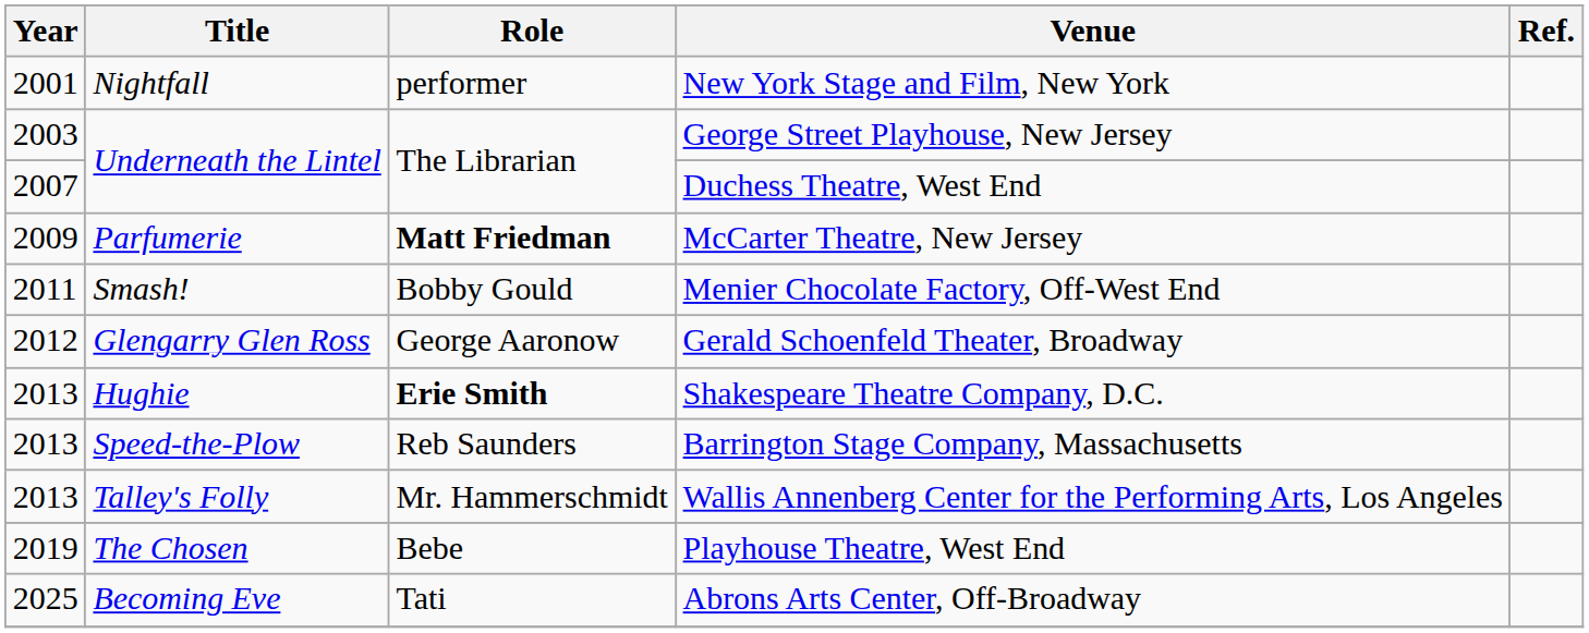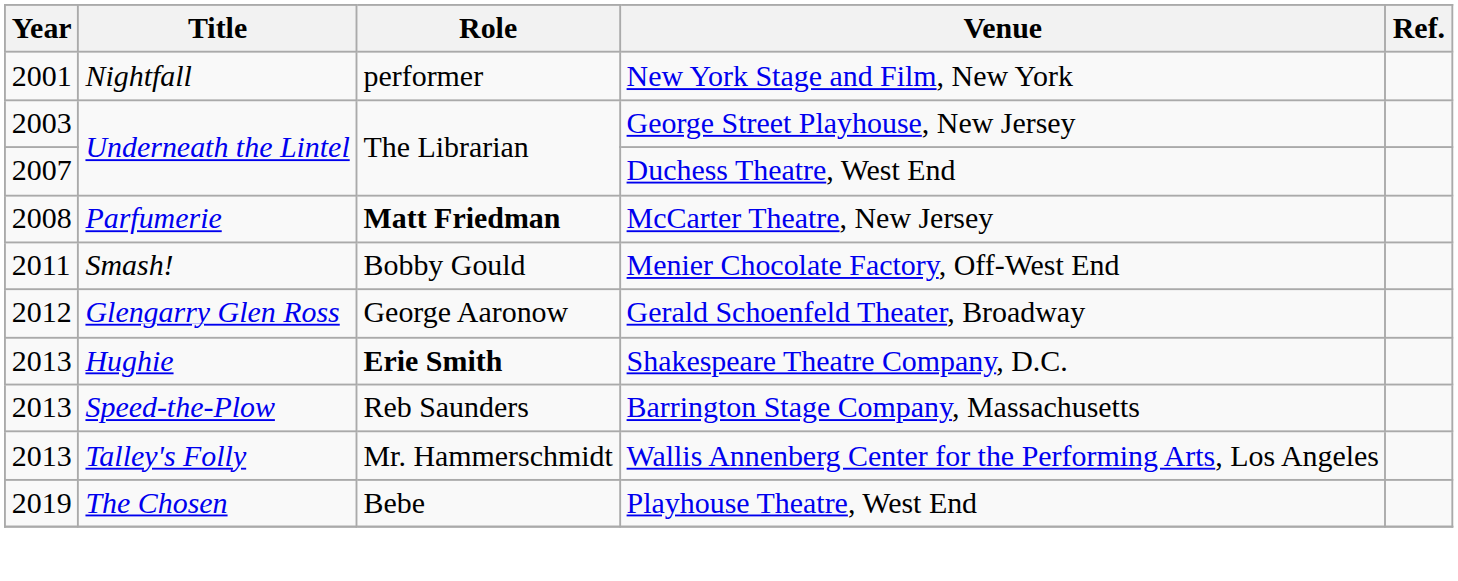McCarter Theatre, New Jersey | Year: 2009 -> 2008
- row: 2025 | Becoming Eve | Tati | Abrons Arts Center, Off-Broadway
